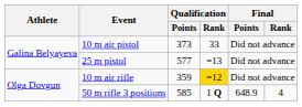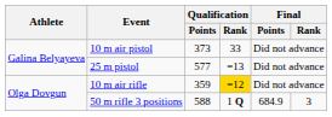50 m rifle 3 positions | Qualification / Points: 585 -> 588
50 m rifle 3 positions | Final / Points: 648.9 -> 684.9
50 m rifle 3 positions | Final / Rank: 4 -> 3
